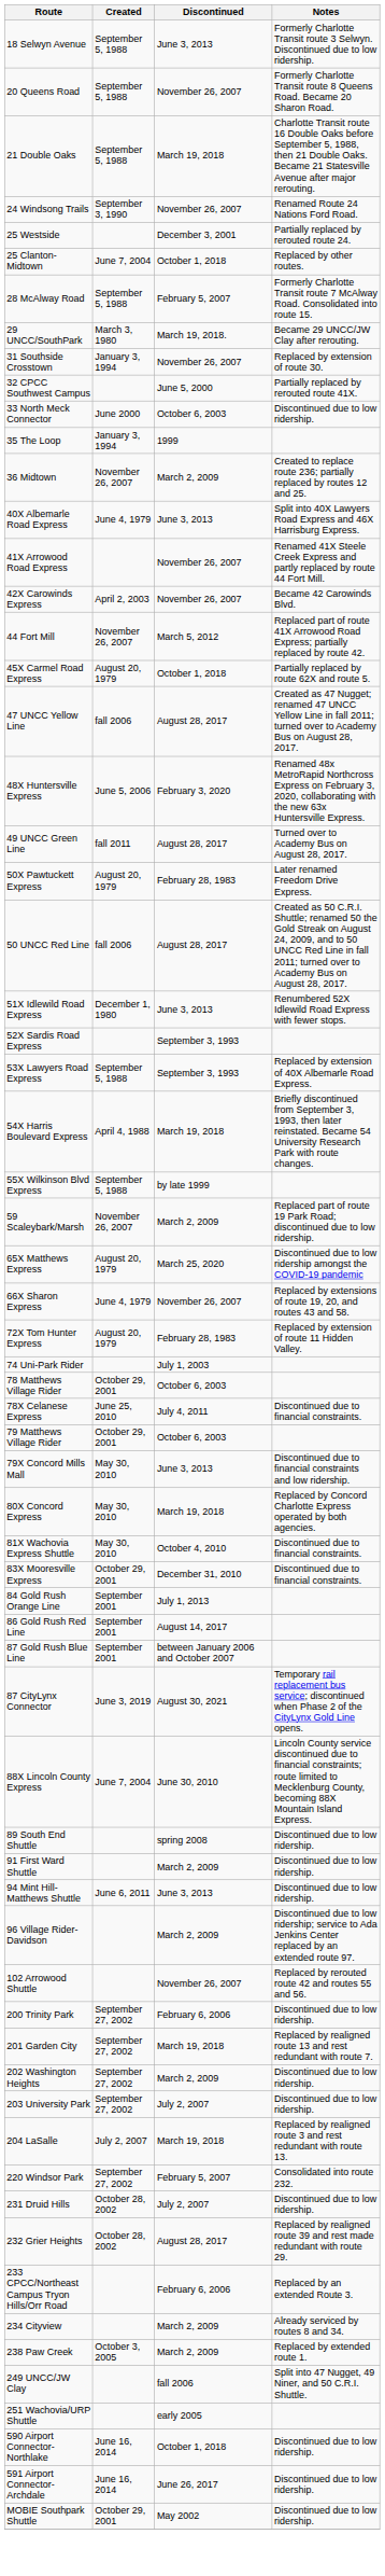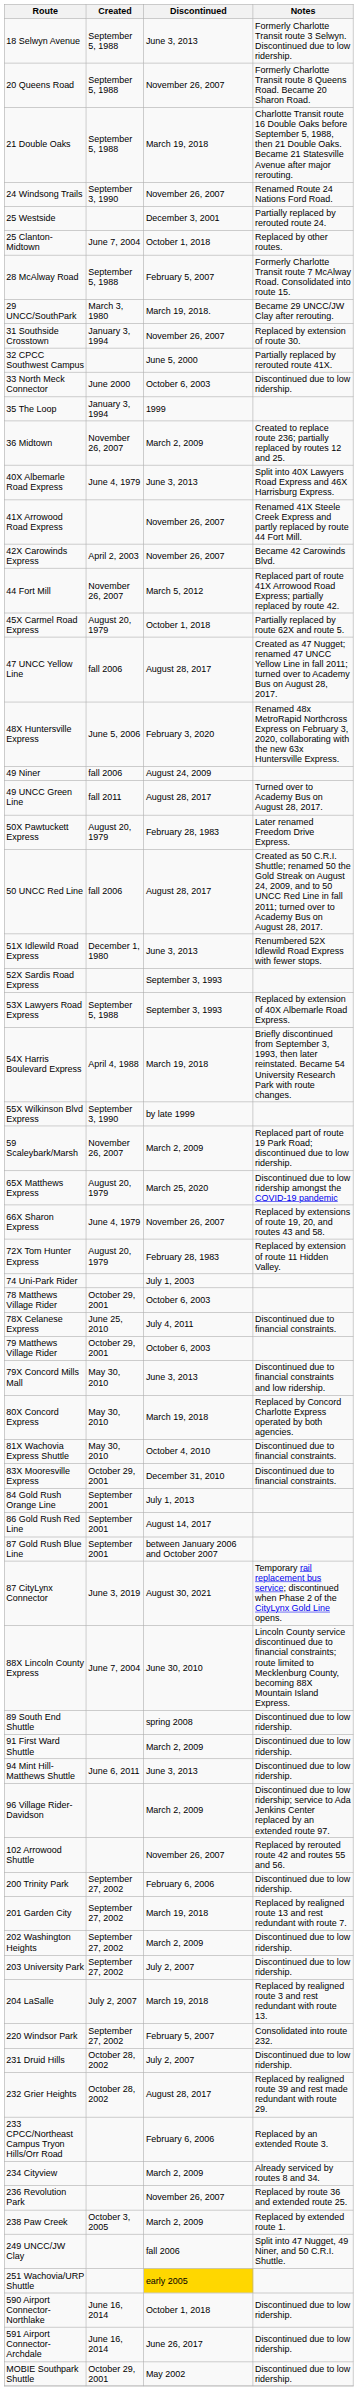+ row: 49 Niner | fall 2006 | August 24, 2009
55X Wilkinson Blvd Express | Created: September 5, 1988 -> September 3, 1990
+ row: 236 Revolution Park | November 26, 2007 | Replaced by route 36 and extended route 25.
251 Wachovia/URP Shuttle | Discontinued: no background -> gold background
